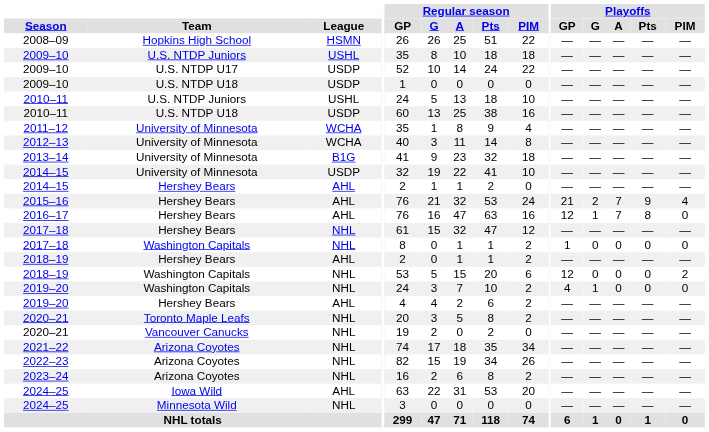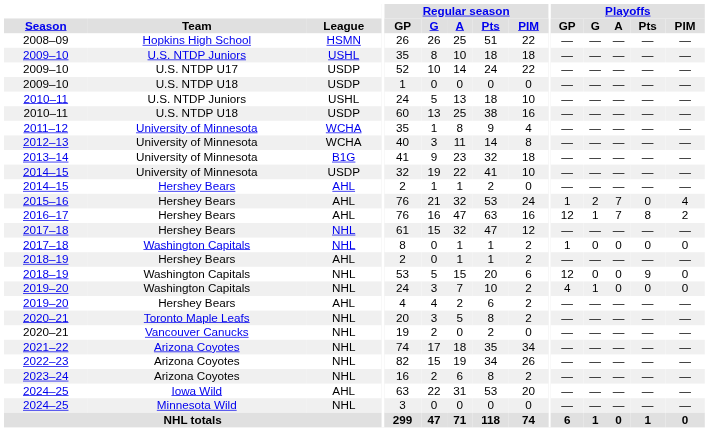2015–16 | Playoffs / GP: 21 -> 1
2015–16 | Playoffs / Pts: 9 -> 0
2016–17 | Playoffs / PIM: 0 -> 2
2018–19 / Washington Capitals | Playoffs / Pts: 0 -> 9
2018–19 / Washington Capitals | Playoffs / PIM: 2 -> 0
